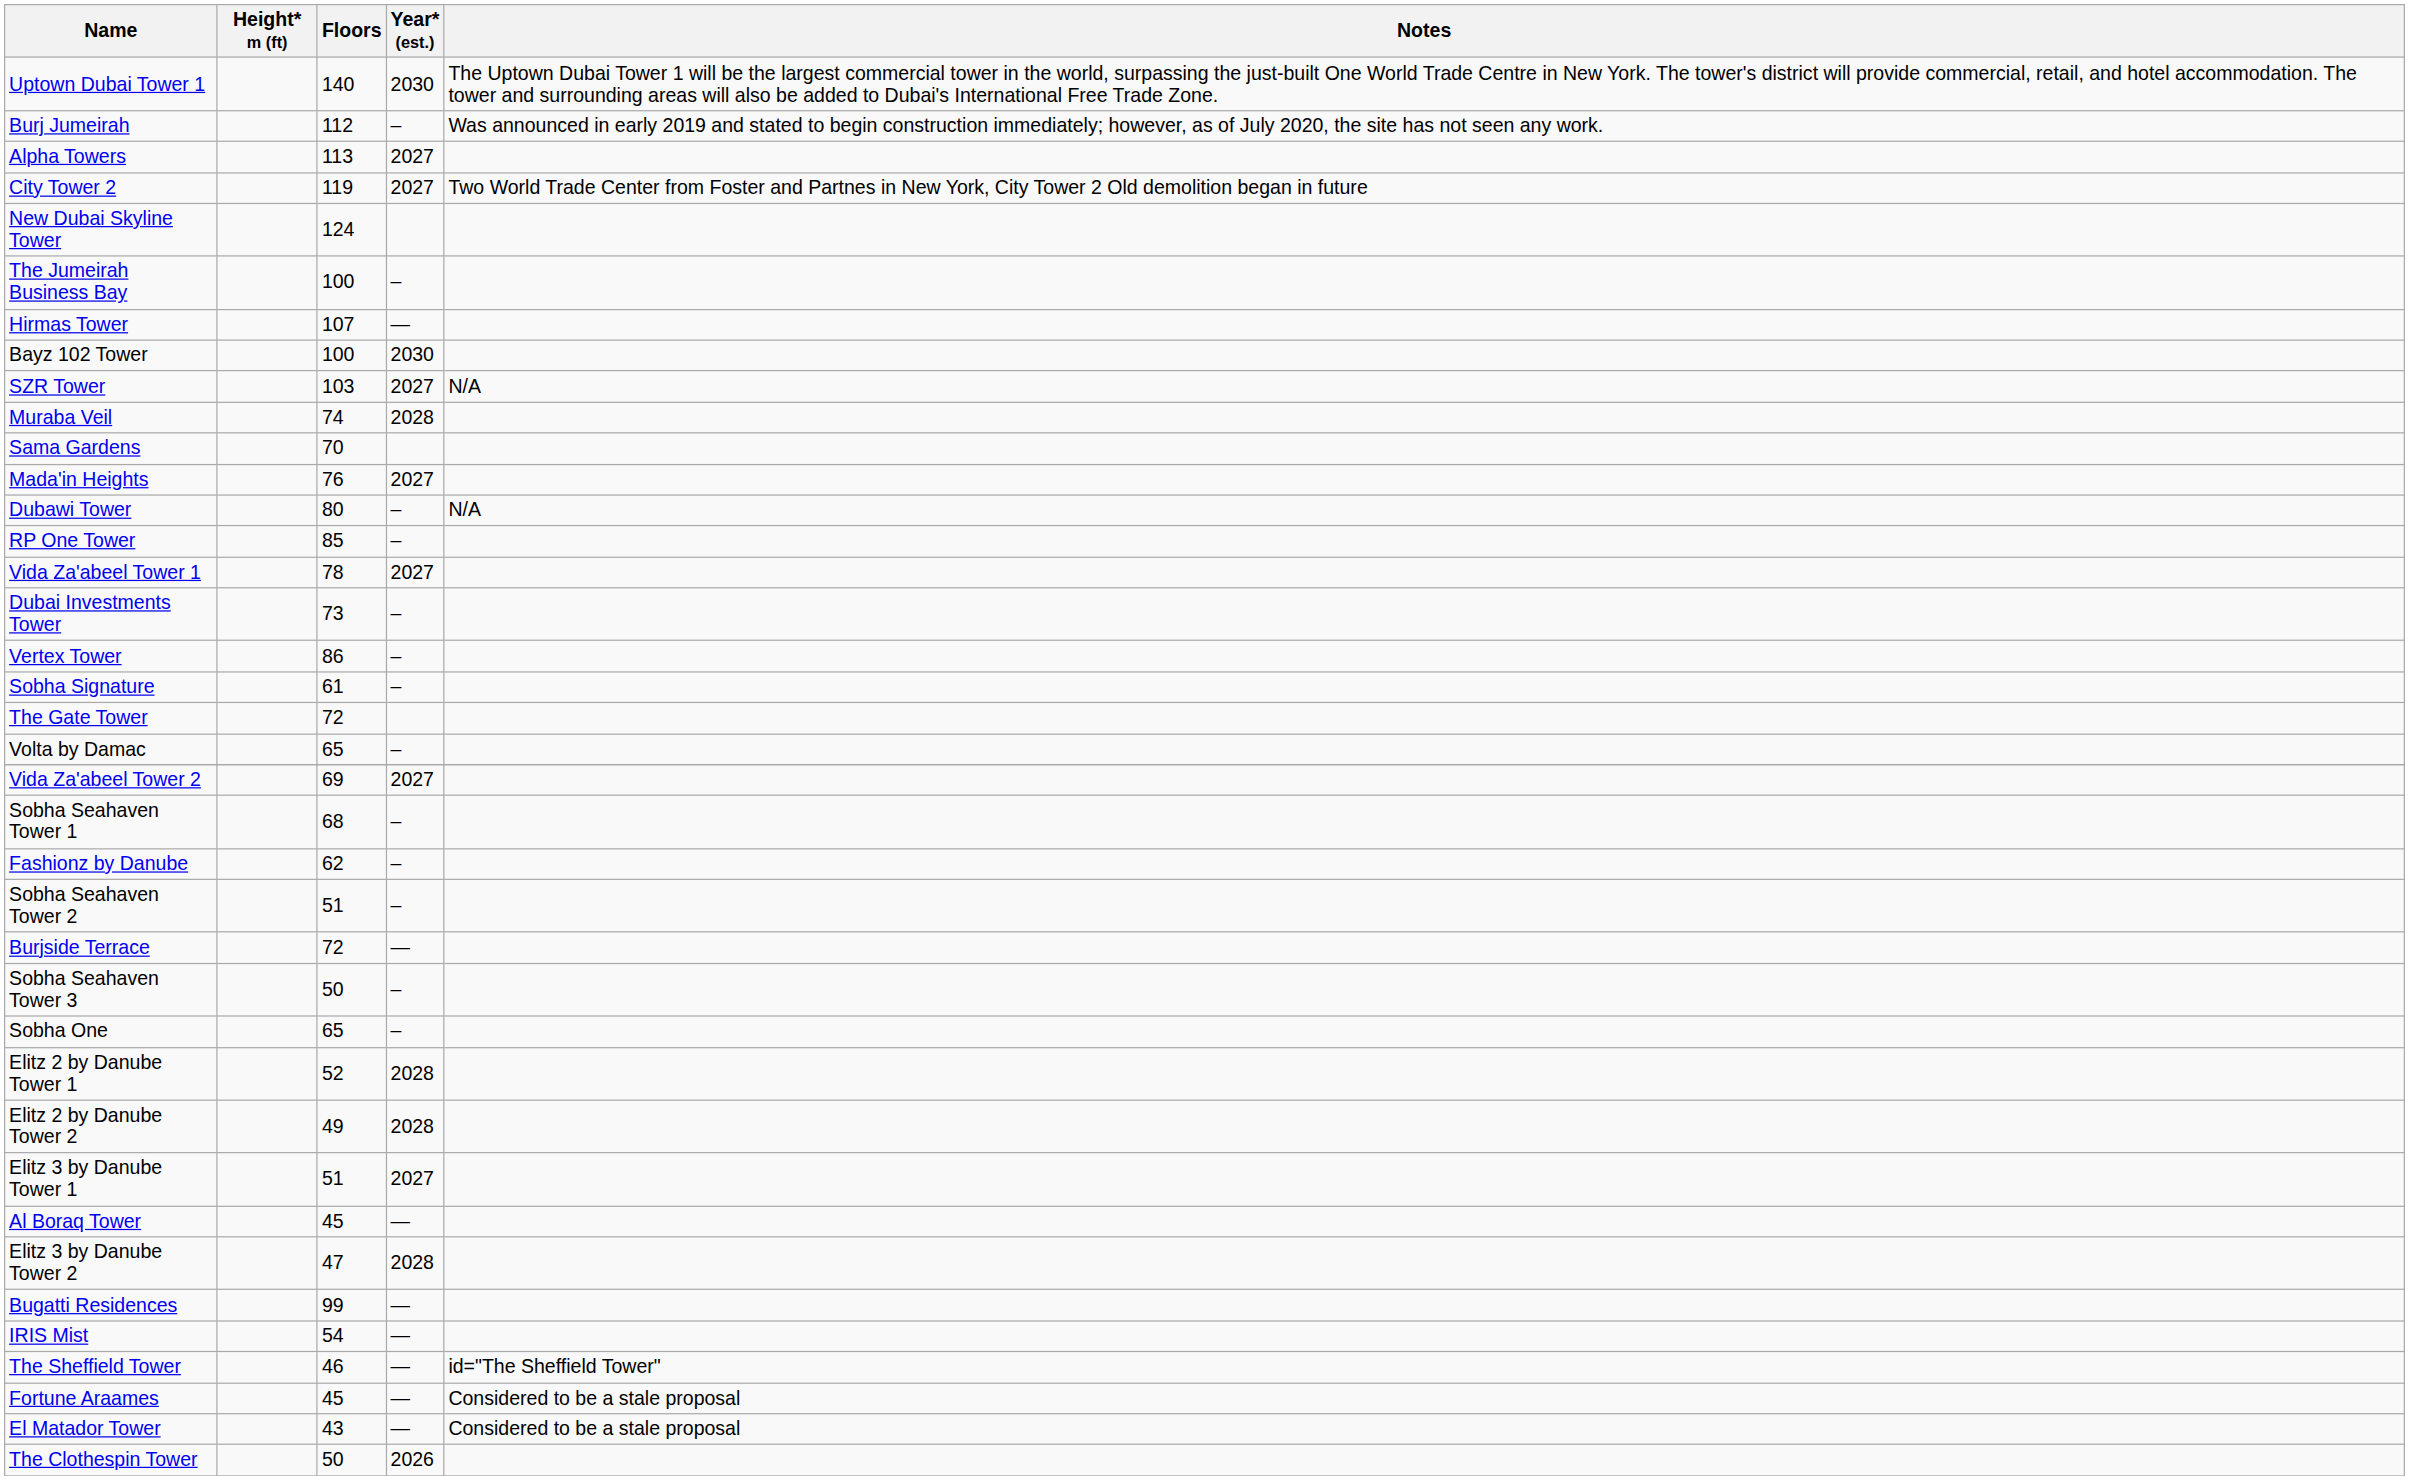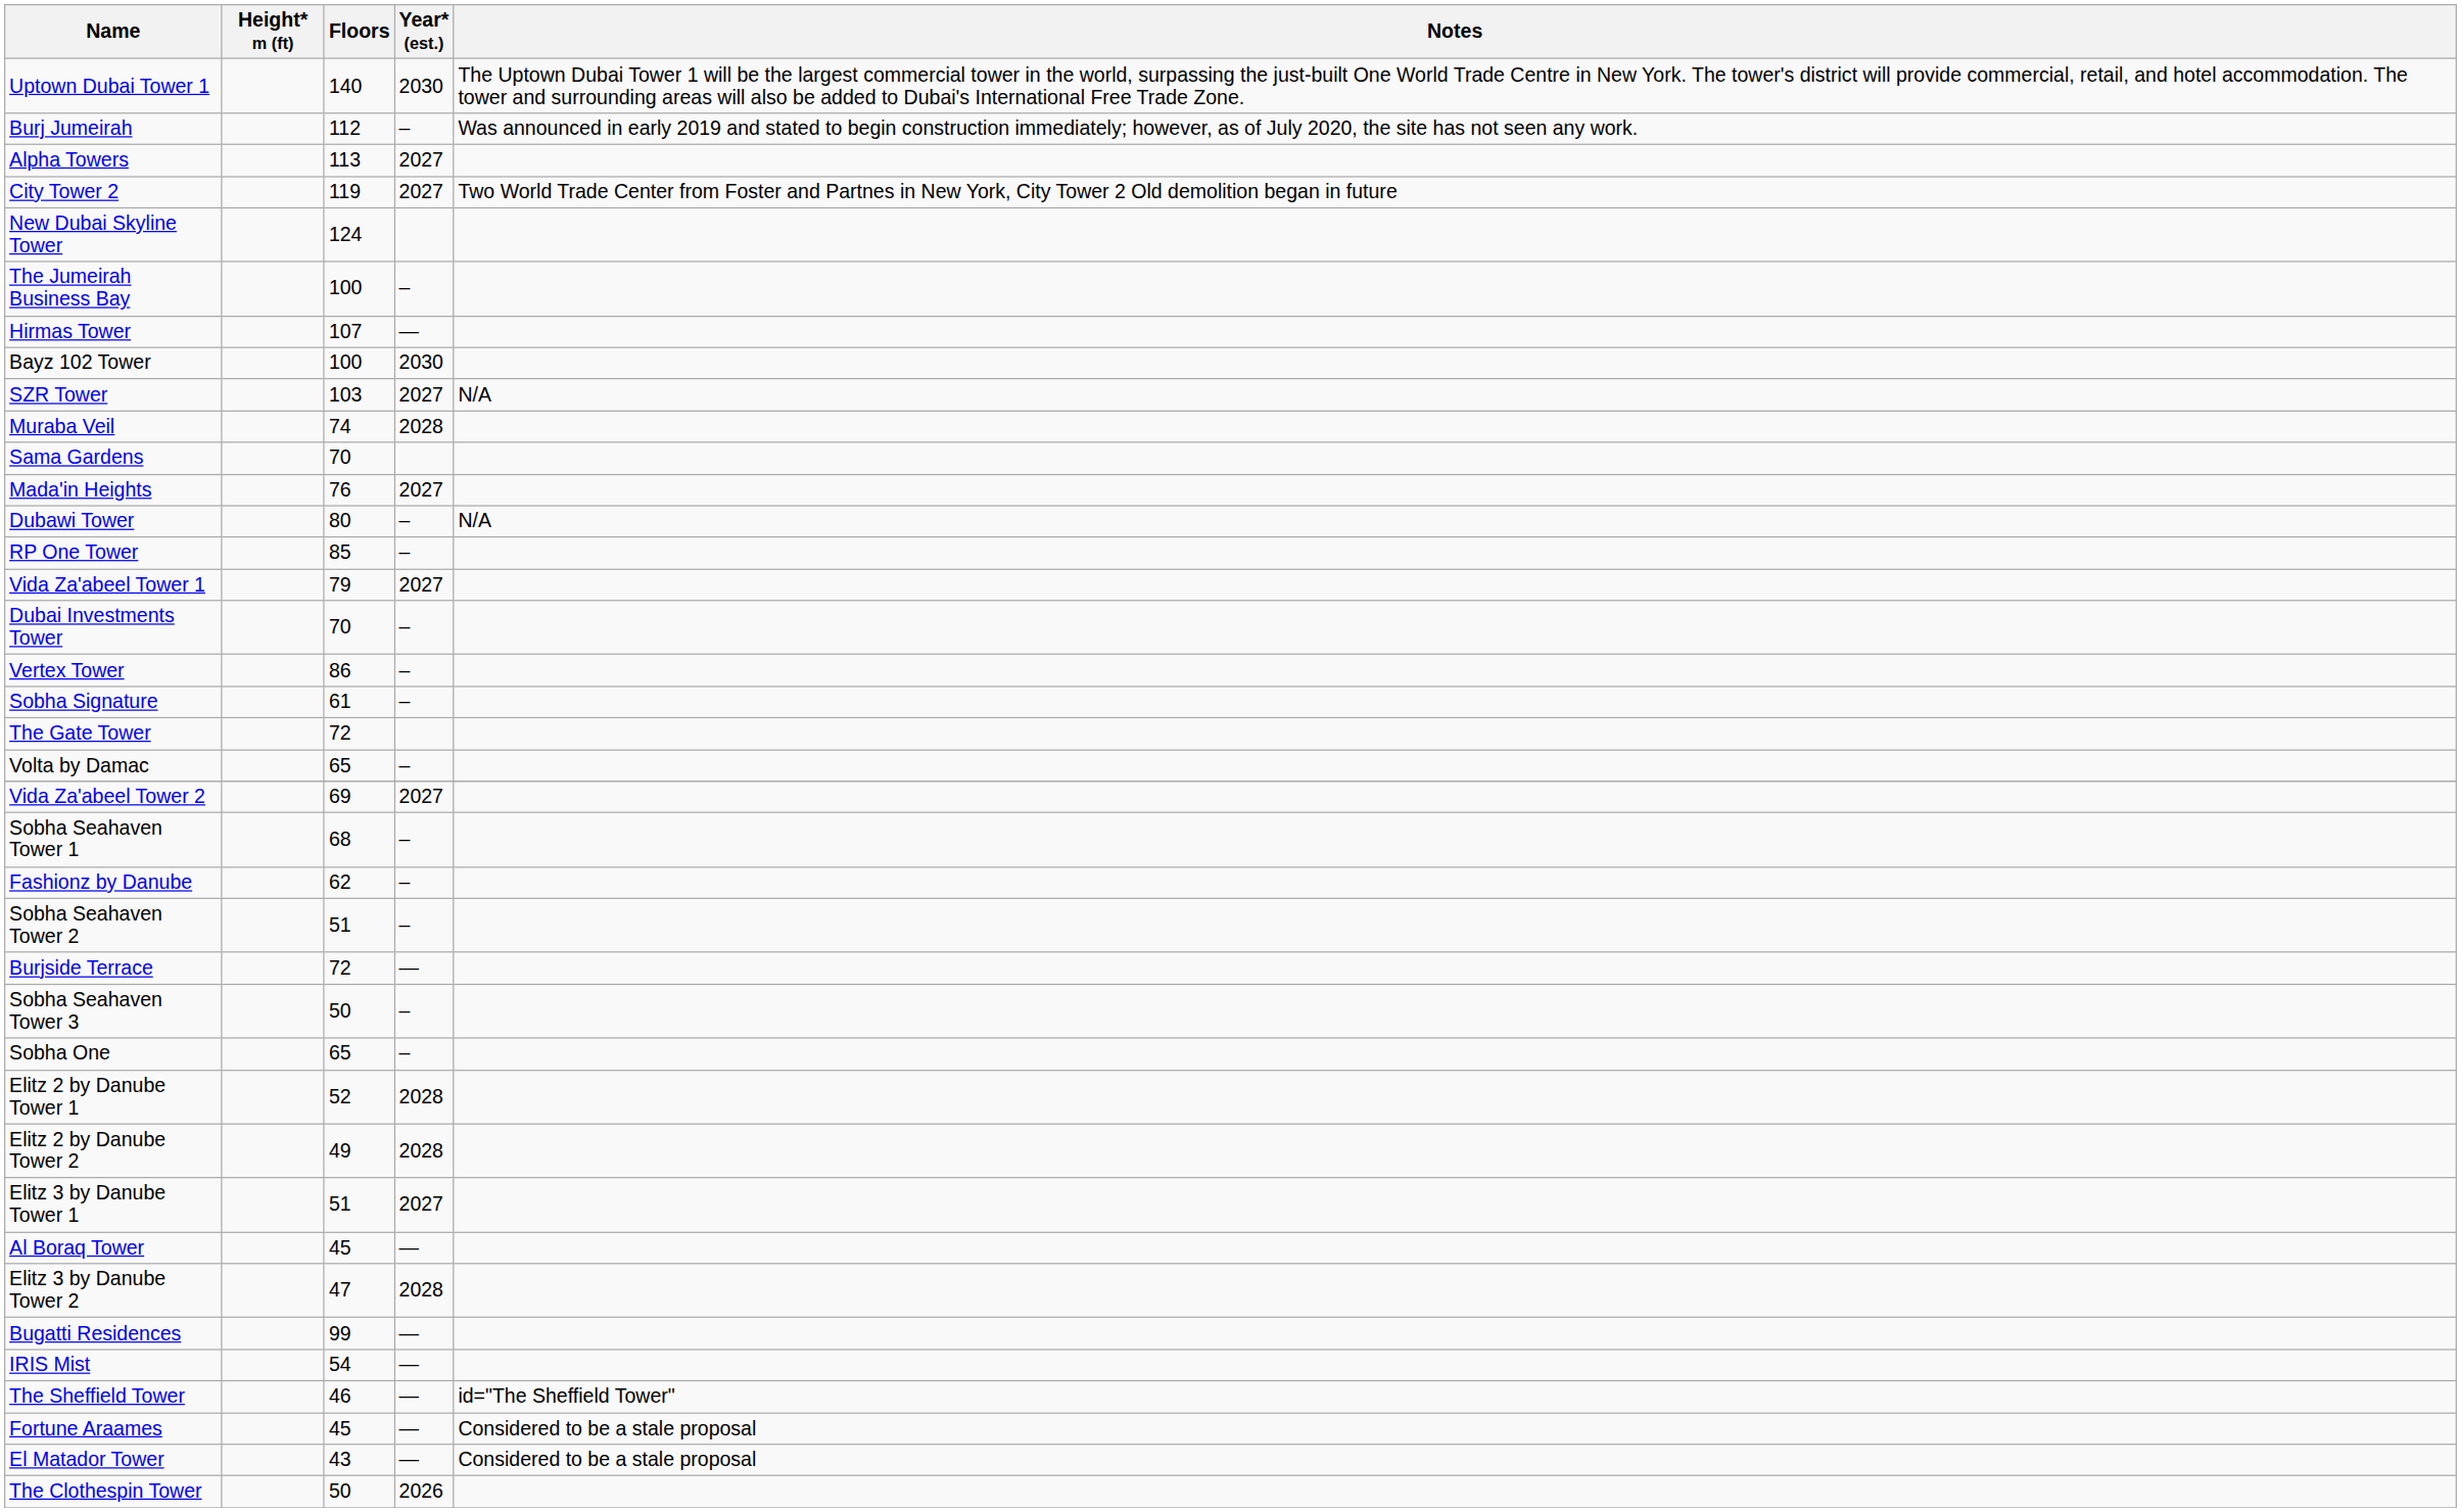Vida Za'abeel Tower 1 | Floors: 78 -> 79
Dubai Investments Tower | Floors: 73 -> 70
